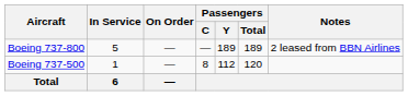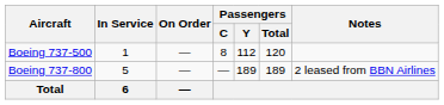rows swapped: Boeing 737-500 <-> Boeing 737-800
